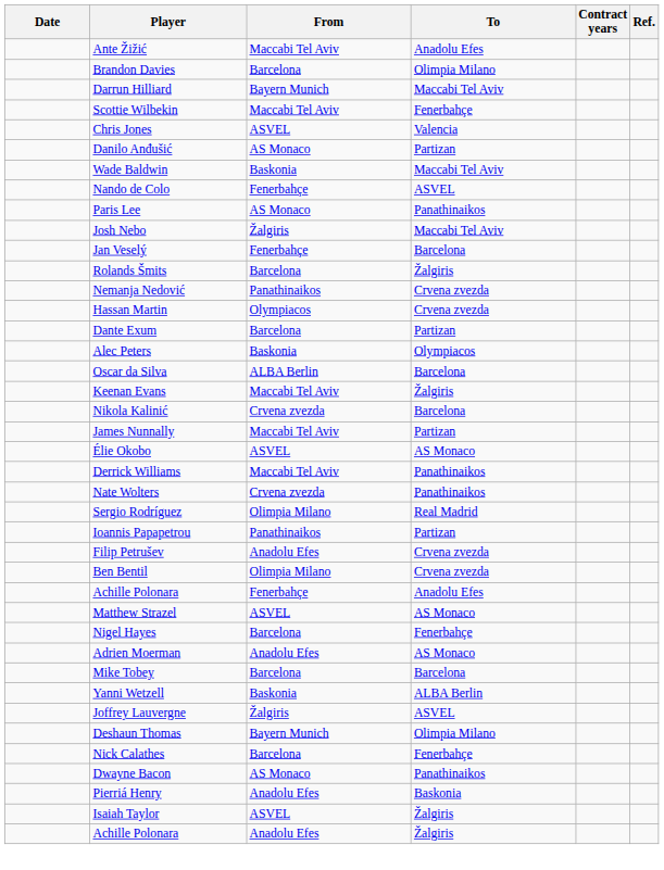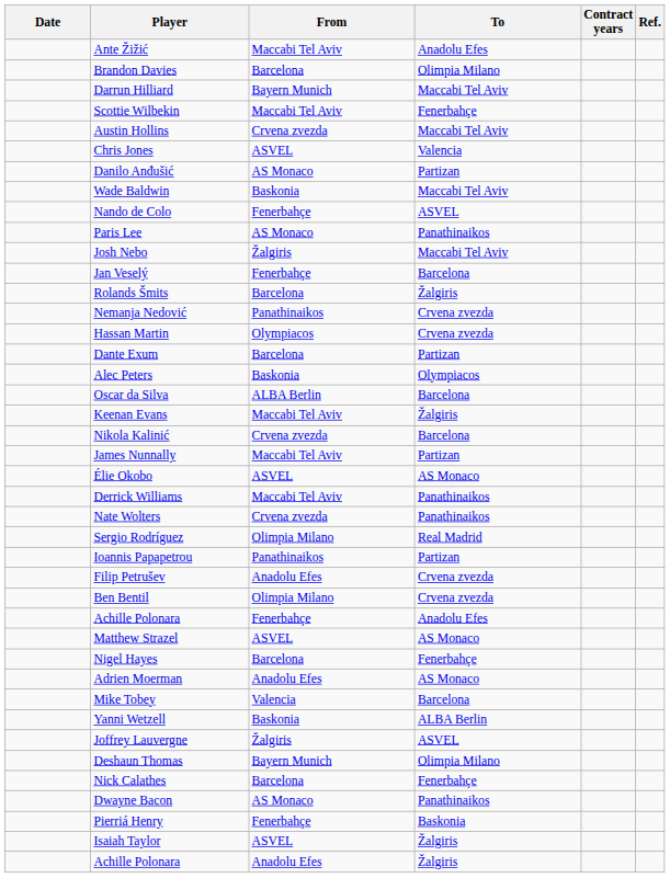+ row: Austin Hollins | Crvena zvezda | Maccabi Tel Aviv
Mike Tobey | From: Barcelona -> Valencia
Pierriá Henry | From: Anadolu Efes -> Fenerbahçe
